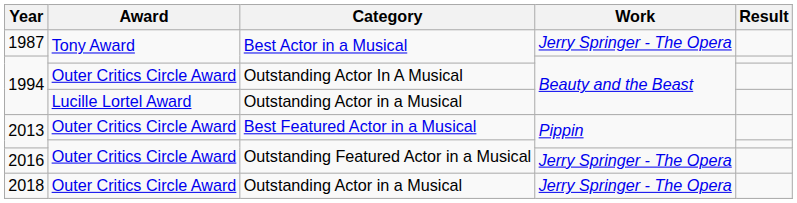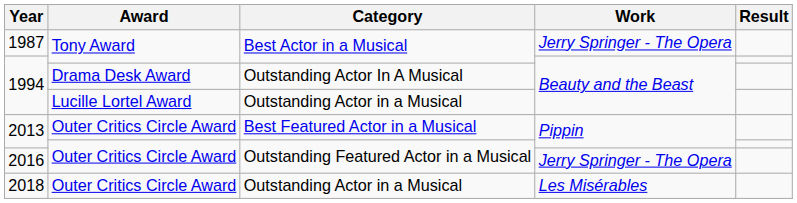1994 / Outstanding Actor In A Musical | Award: Outer Critics Circle Award -> Drama Desk Award
2018 | Work: Jerry Springer - The Opera -> Les Misérables
